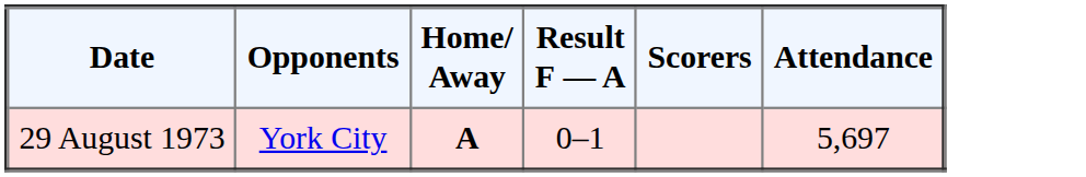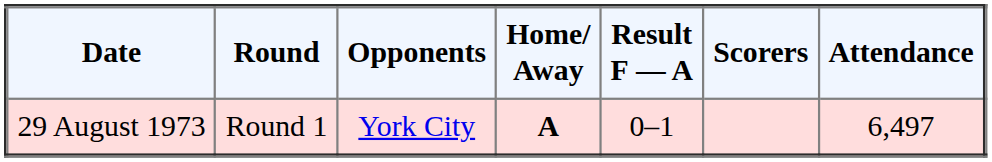+ column: Round | Round 1
29 August 1973 | Attendance: 5,697 -> 6,497
